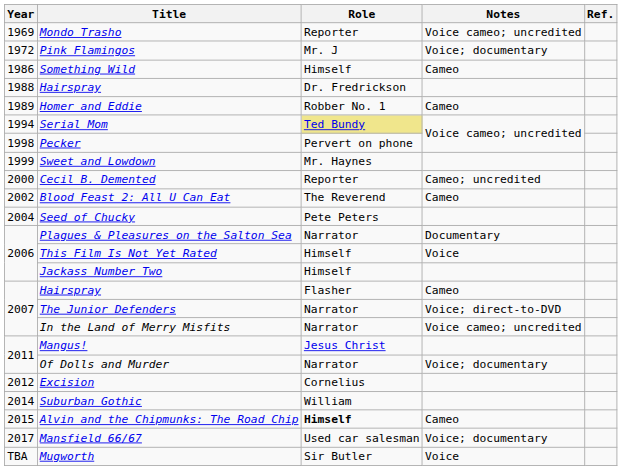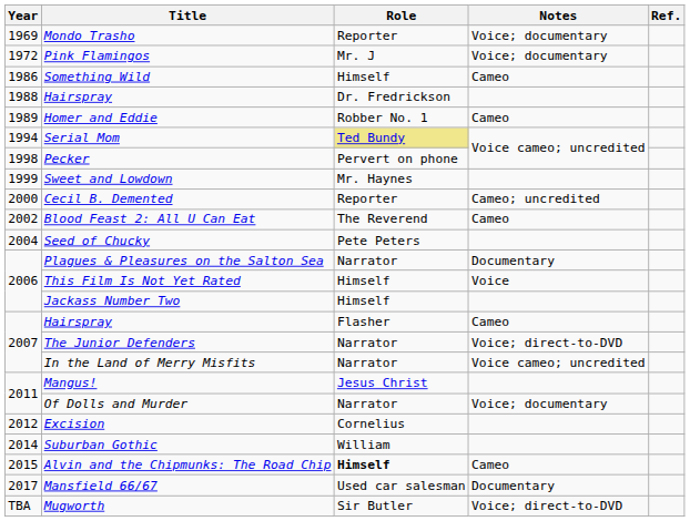Mondo Trasho | Notes: Voice cameo; uncredited -> Voice; documentary
Mansfield 66/67 | Notes: Voice; documentary -> Documentary
Mugworth | Notes: Voice -> Voice; direct-to-DVD
